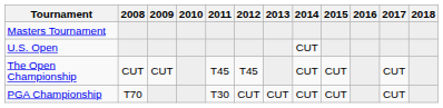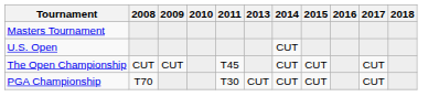- column: 2012 | T45 | CUT
